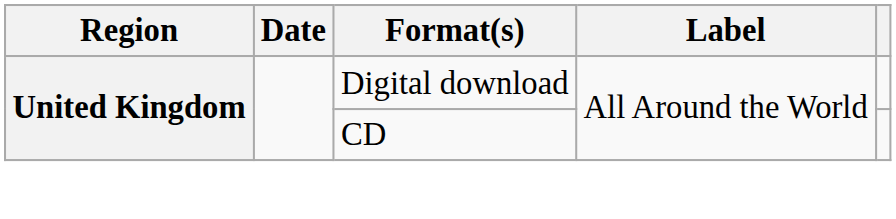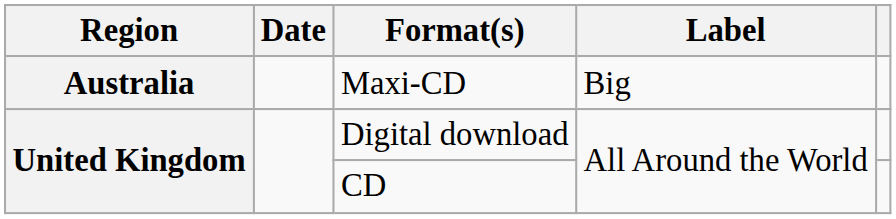+ row: Australia | Maxi-CD | Big
